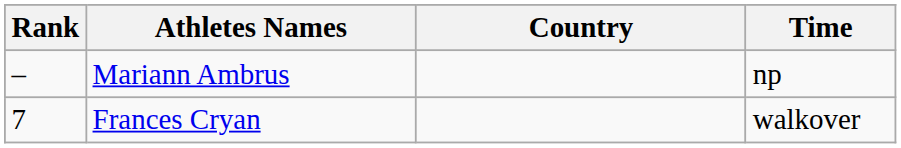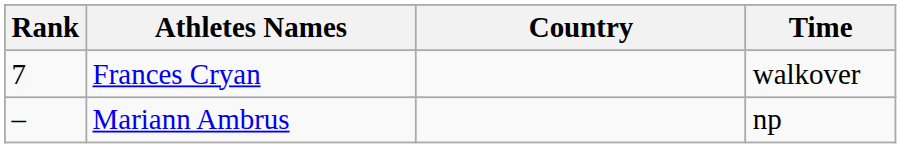rows swapped: Frances Cryan <-> Mariann Ambrus
